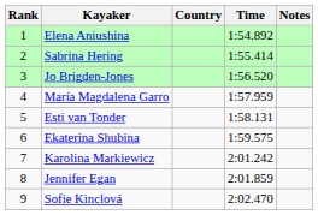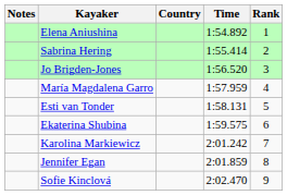columns swapped: Rank <-> Notes
